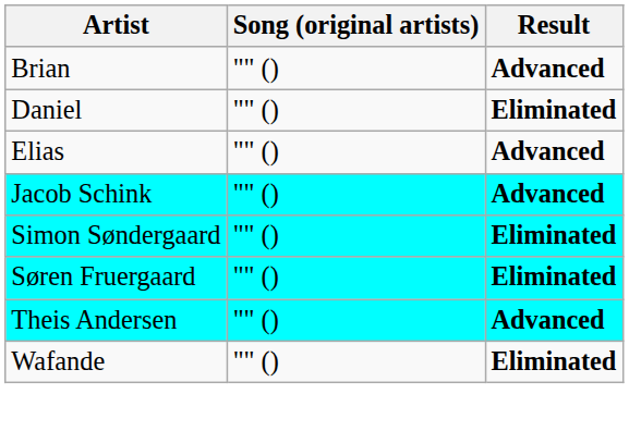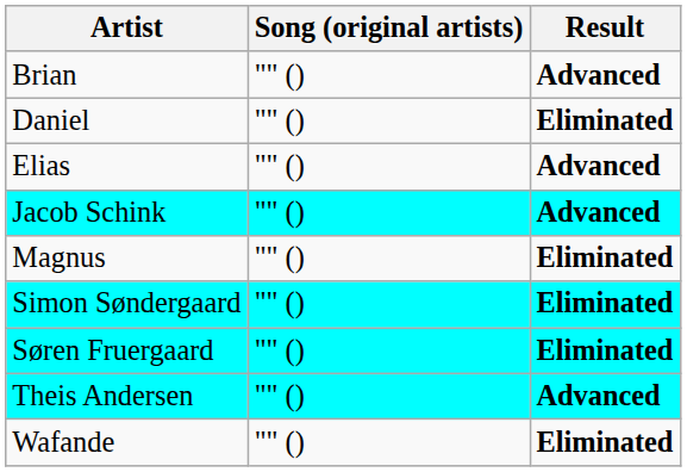+ row: Magnus | "" () | Eliminated
